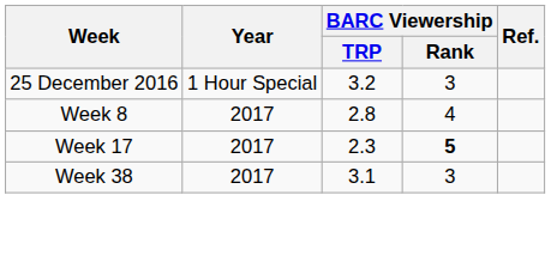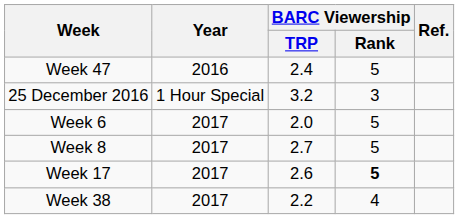+ row: Week 47 | 2016 | 2.4 | 5
+ row: Week 6 | 2017 | 2.0 | 5
Week 8 | BARC Viewership / TRP: 2.8 -> 2.7
Week 8 | BARC Viewership / Rank: 4 -> 5
Week 17 | BARC Viewership / TRP: 2.3 -> 2.6
Week 38 | BARC Viewership / TRP: 3.1 -> 2.2
Week 38 | BARC Viewership / Rank: 3 -> 4
